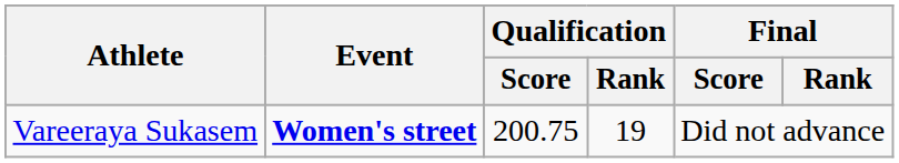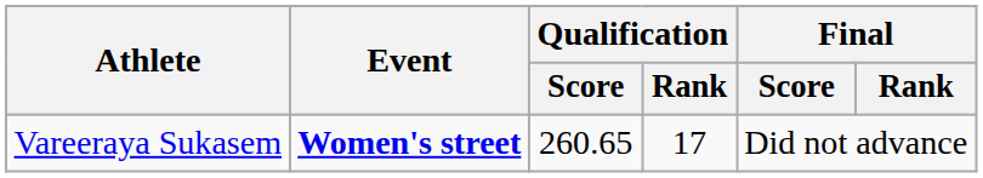Vareeraya Sukasem | Qualification / Score: 200.75 -> 260.65
Vareeraya Sukasem | Qualification / Rank: 19 -> 17
